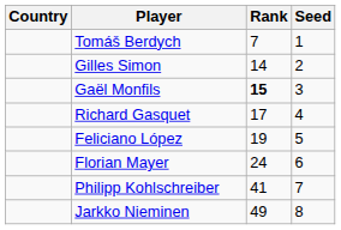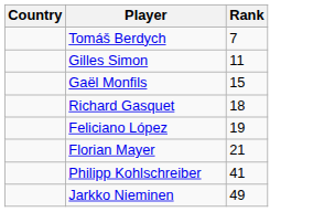- column: Seed | 1 | 2 | 3 | 4 | 5 | 6 | 7 | 8
Gilles Simon | Rank: 14 -> 11
Gaël Monfils | Rank: bold -> normal
Richard Gasquet | Rank: 17 -> 18
Florian Mayer | Rank: 24 -> 21
